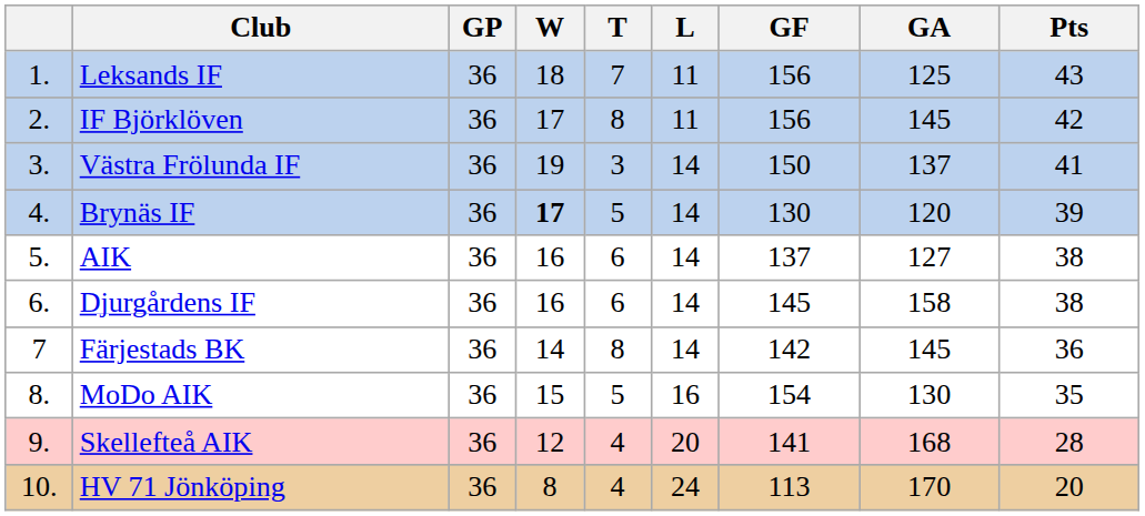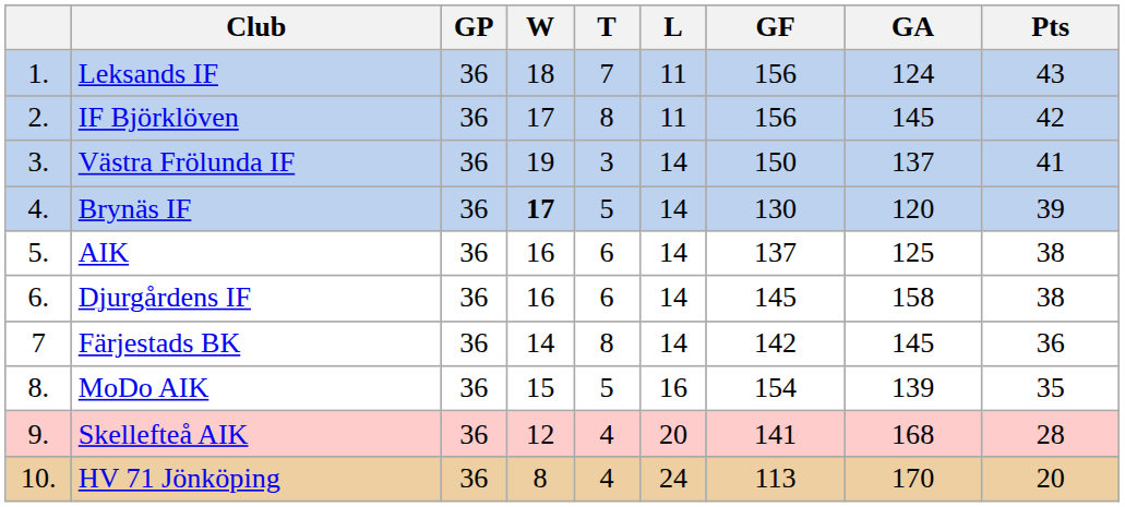Leksands IF | GA: 125 -> 124
AIK | GA: 127 -> 125
MoDo AIK | GA: 130 -> 139
